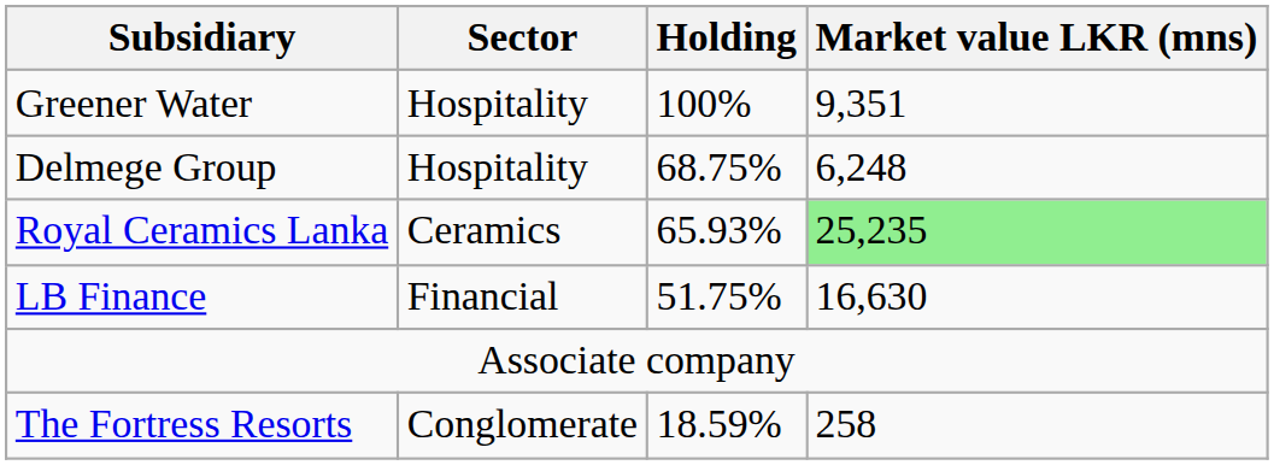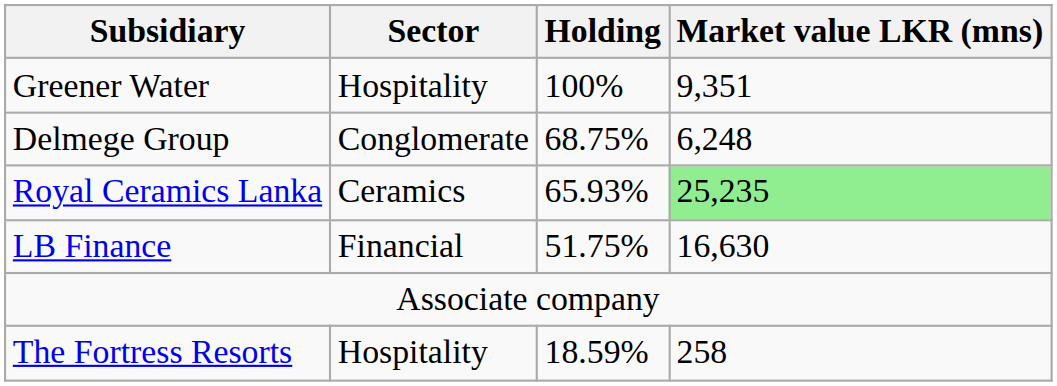Delmege Group | Sector: Hospitality -> Conglomerate
The Fortress Resorts | Sector: Conglomerate -> Hospitality
